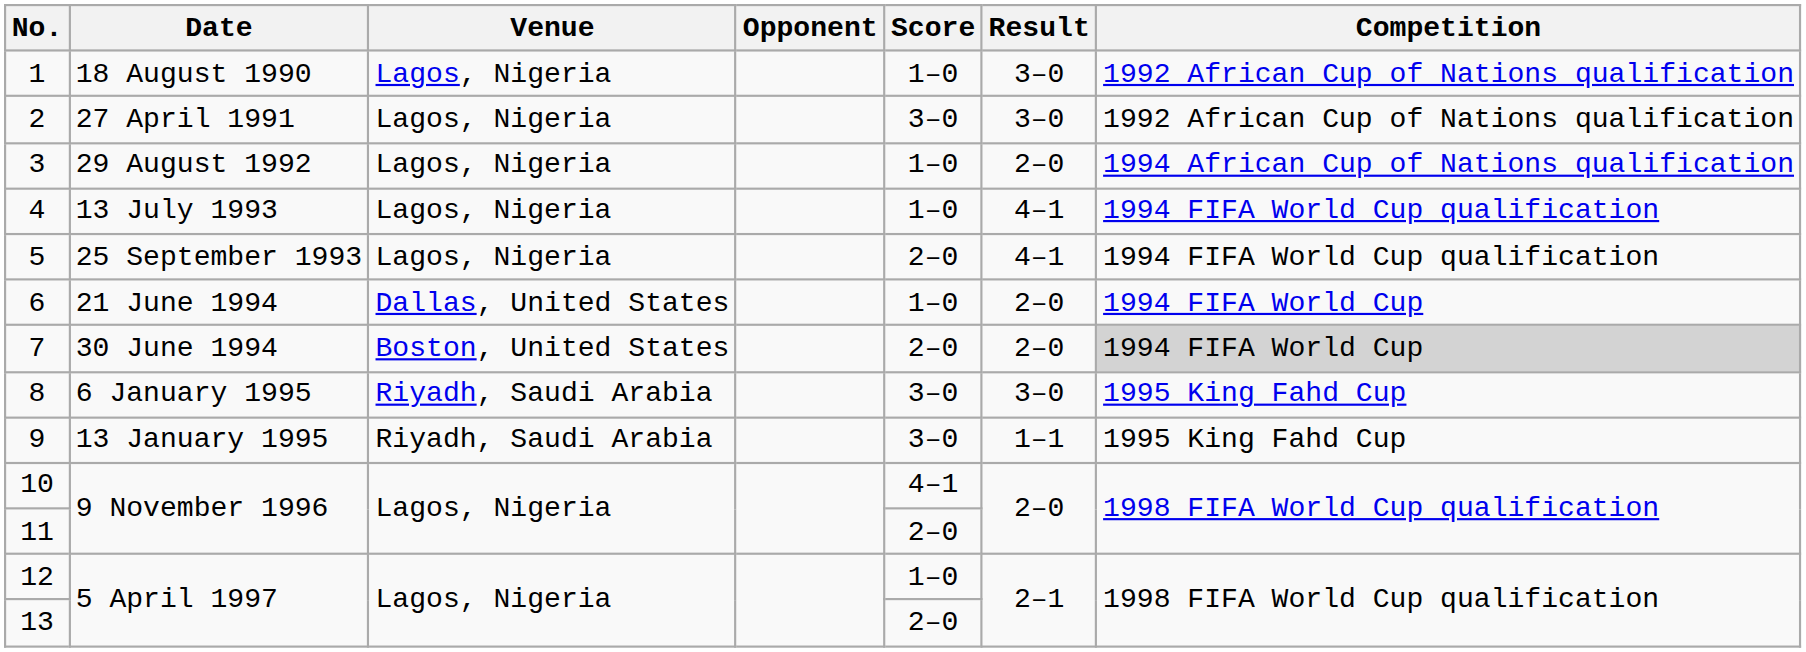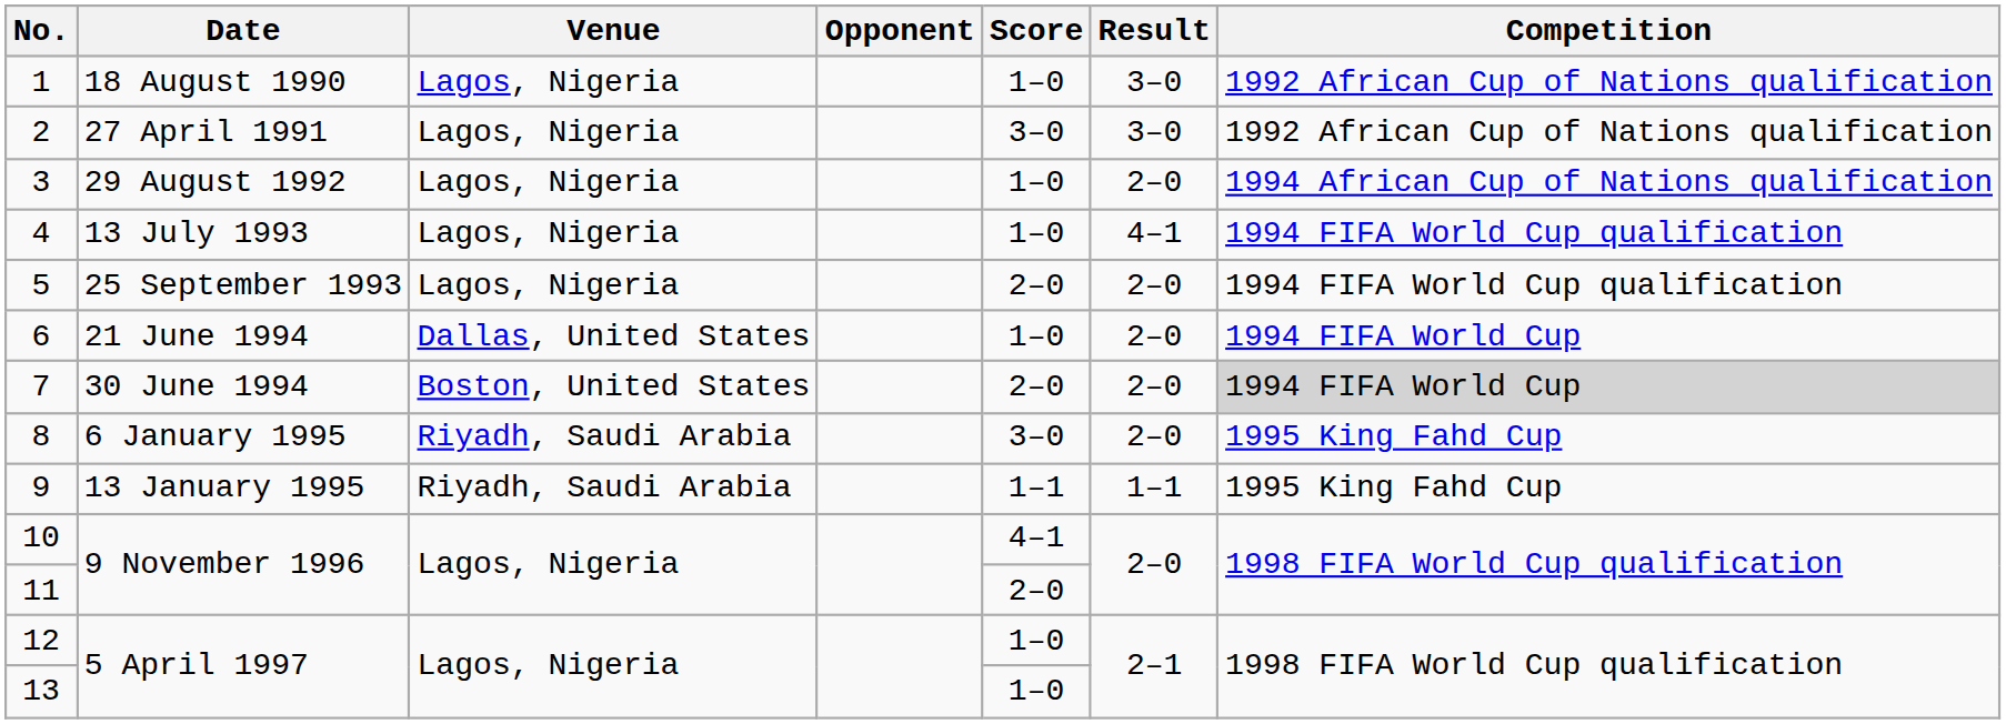5 | Result: 4–1 -> 2–0
8 | Result: 3–0 -> 2–0
9 | Score: 3–0 -> 1–1
13 | Score: 2–0 -> 1–0
